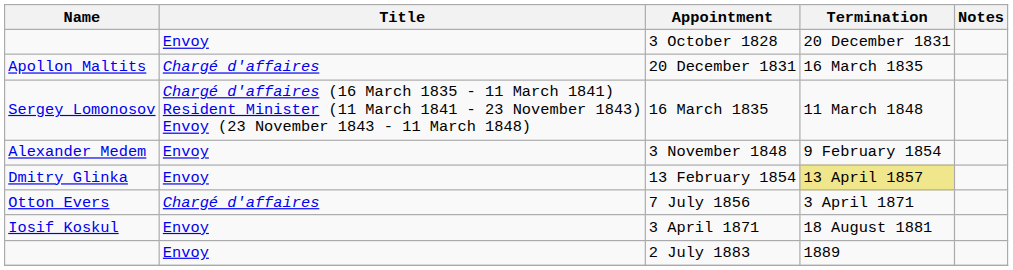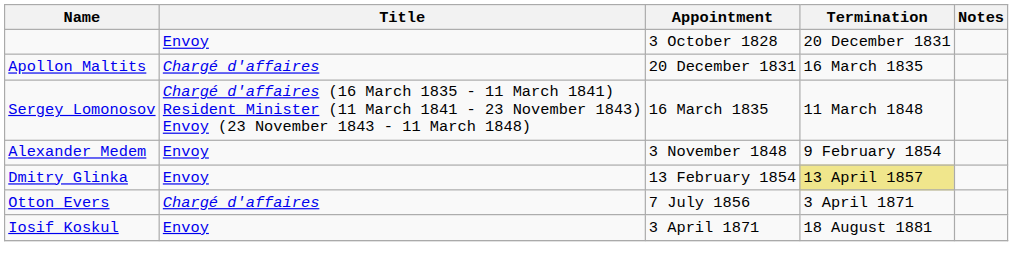- row: Envoy | 2 July 1883 | 1889
